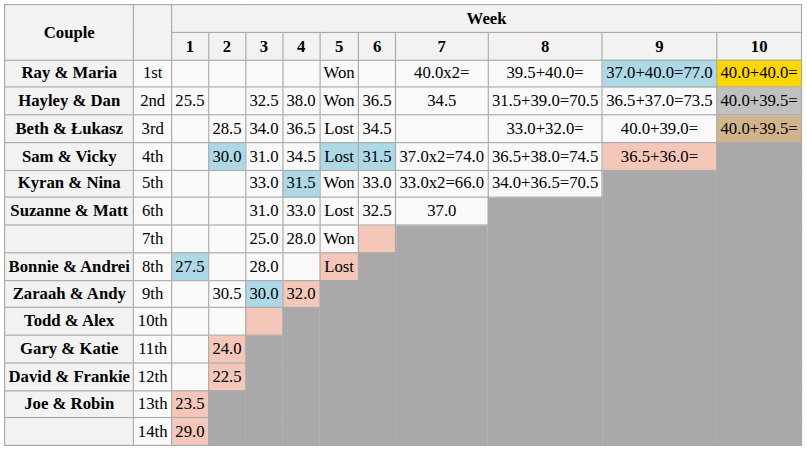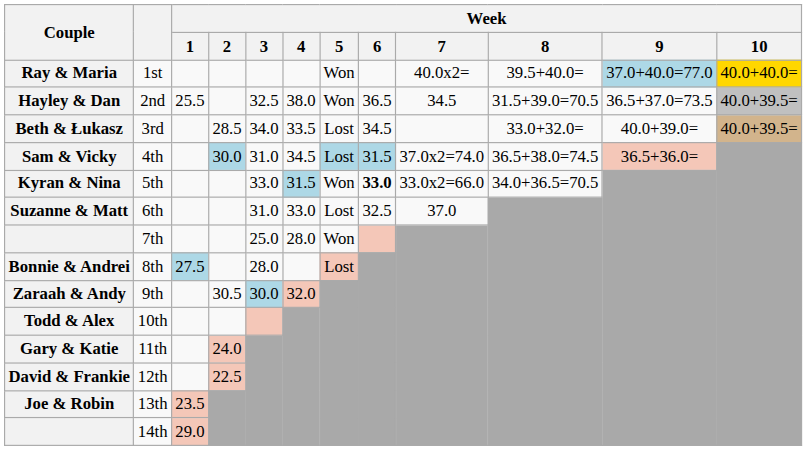3rd | Week / 4: 36.5 -> 33.5
5th | Week / 6: normal -> bold
